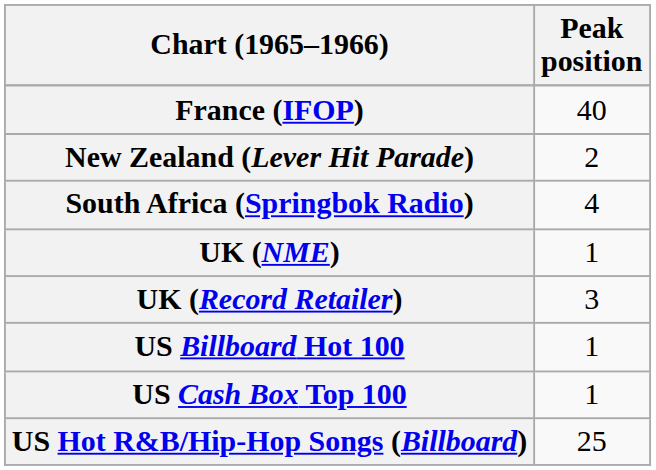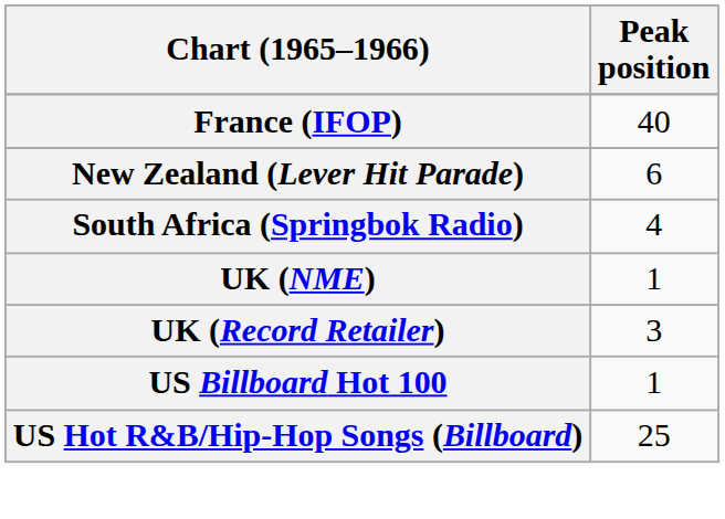New Zealand (Lever Hit Parade) | Peak position: 2 -> 6
- row: US Cash Box Top 100 | 1
